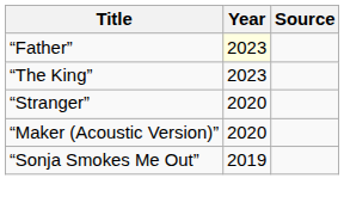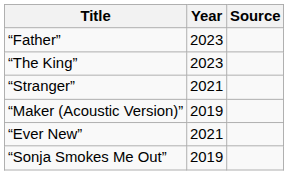“Father” | Year: lightyellow background -> no background
“Stranger” | Year: 2020 -> 2021
“Maker (Acoustic Version)” | Year: 2020 -> 2019
+ row: “Ever New” | 2021
